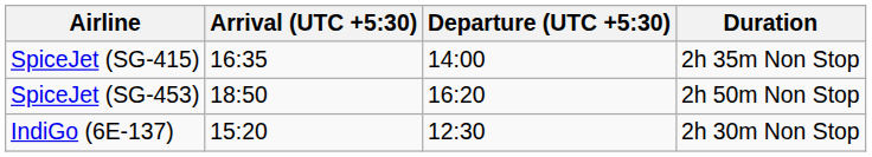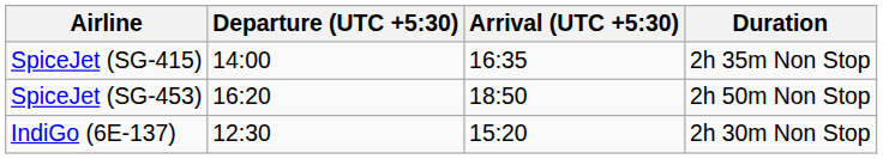columns swapped: Departure (UTC +5:30) <-> Arrival (UTC +5:30)
